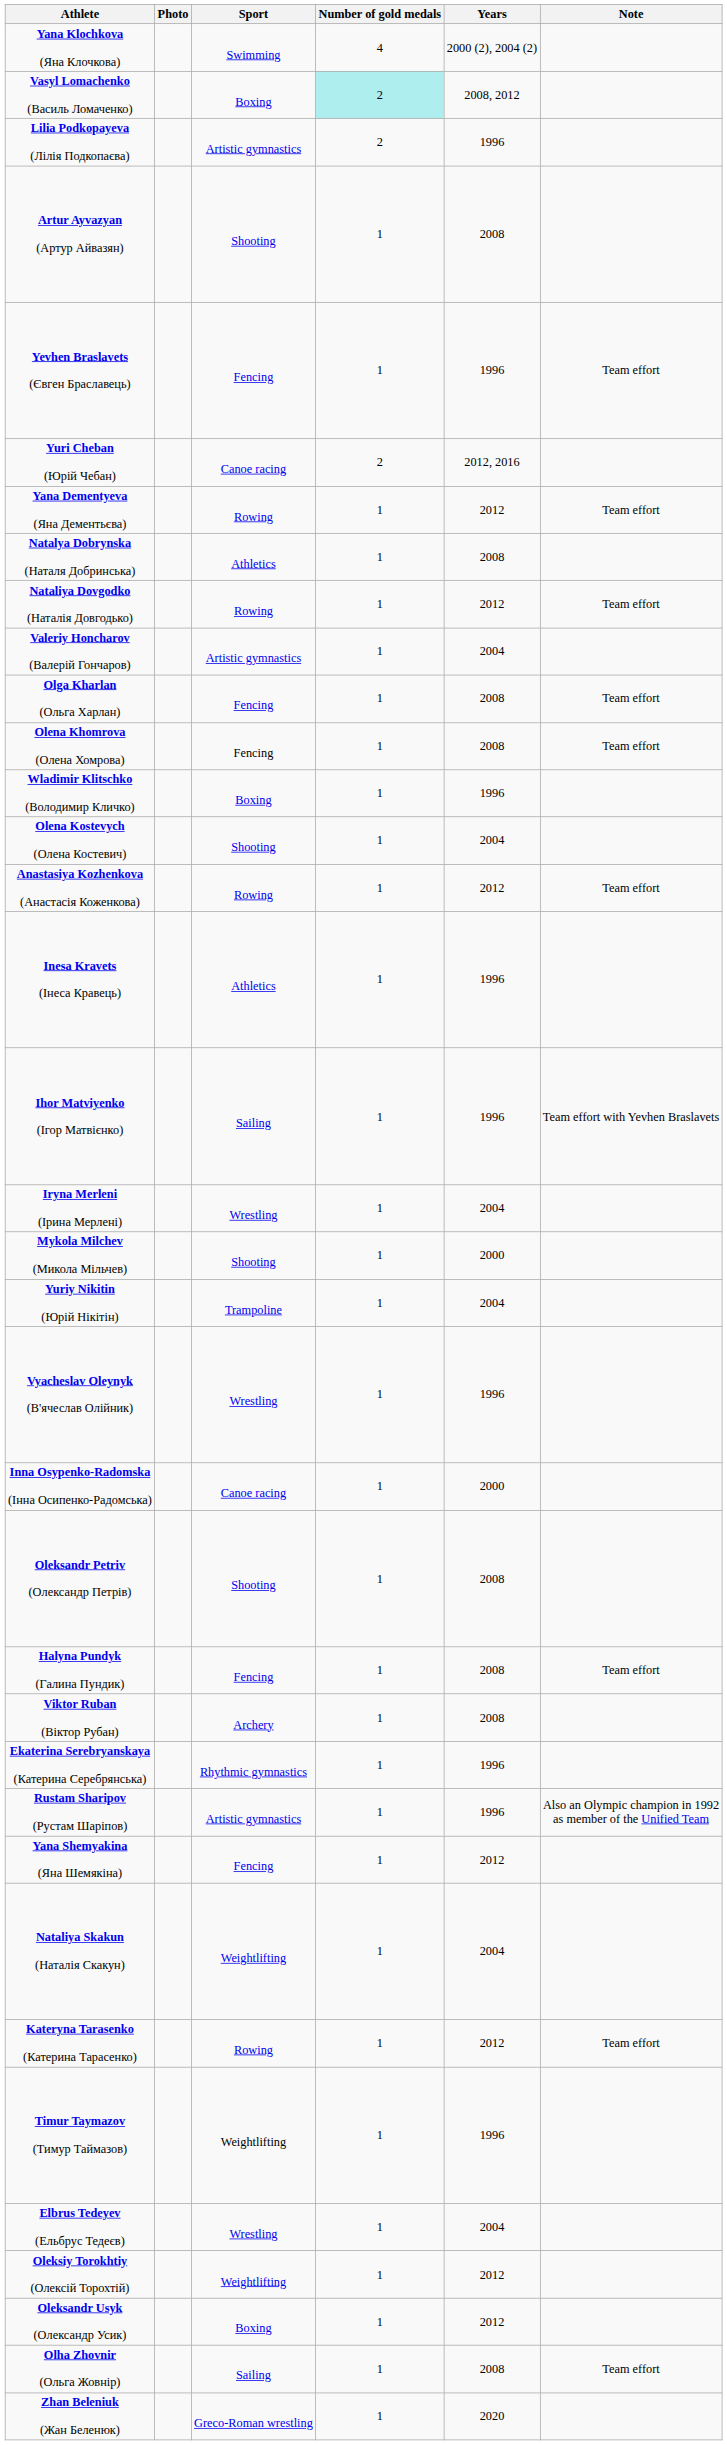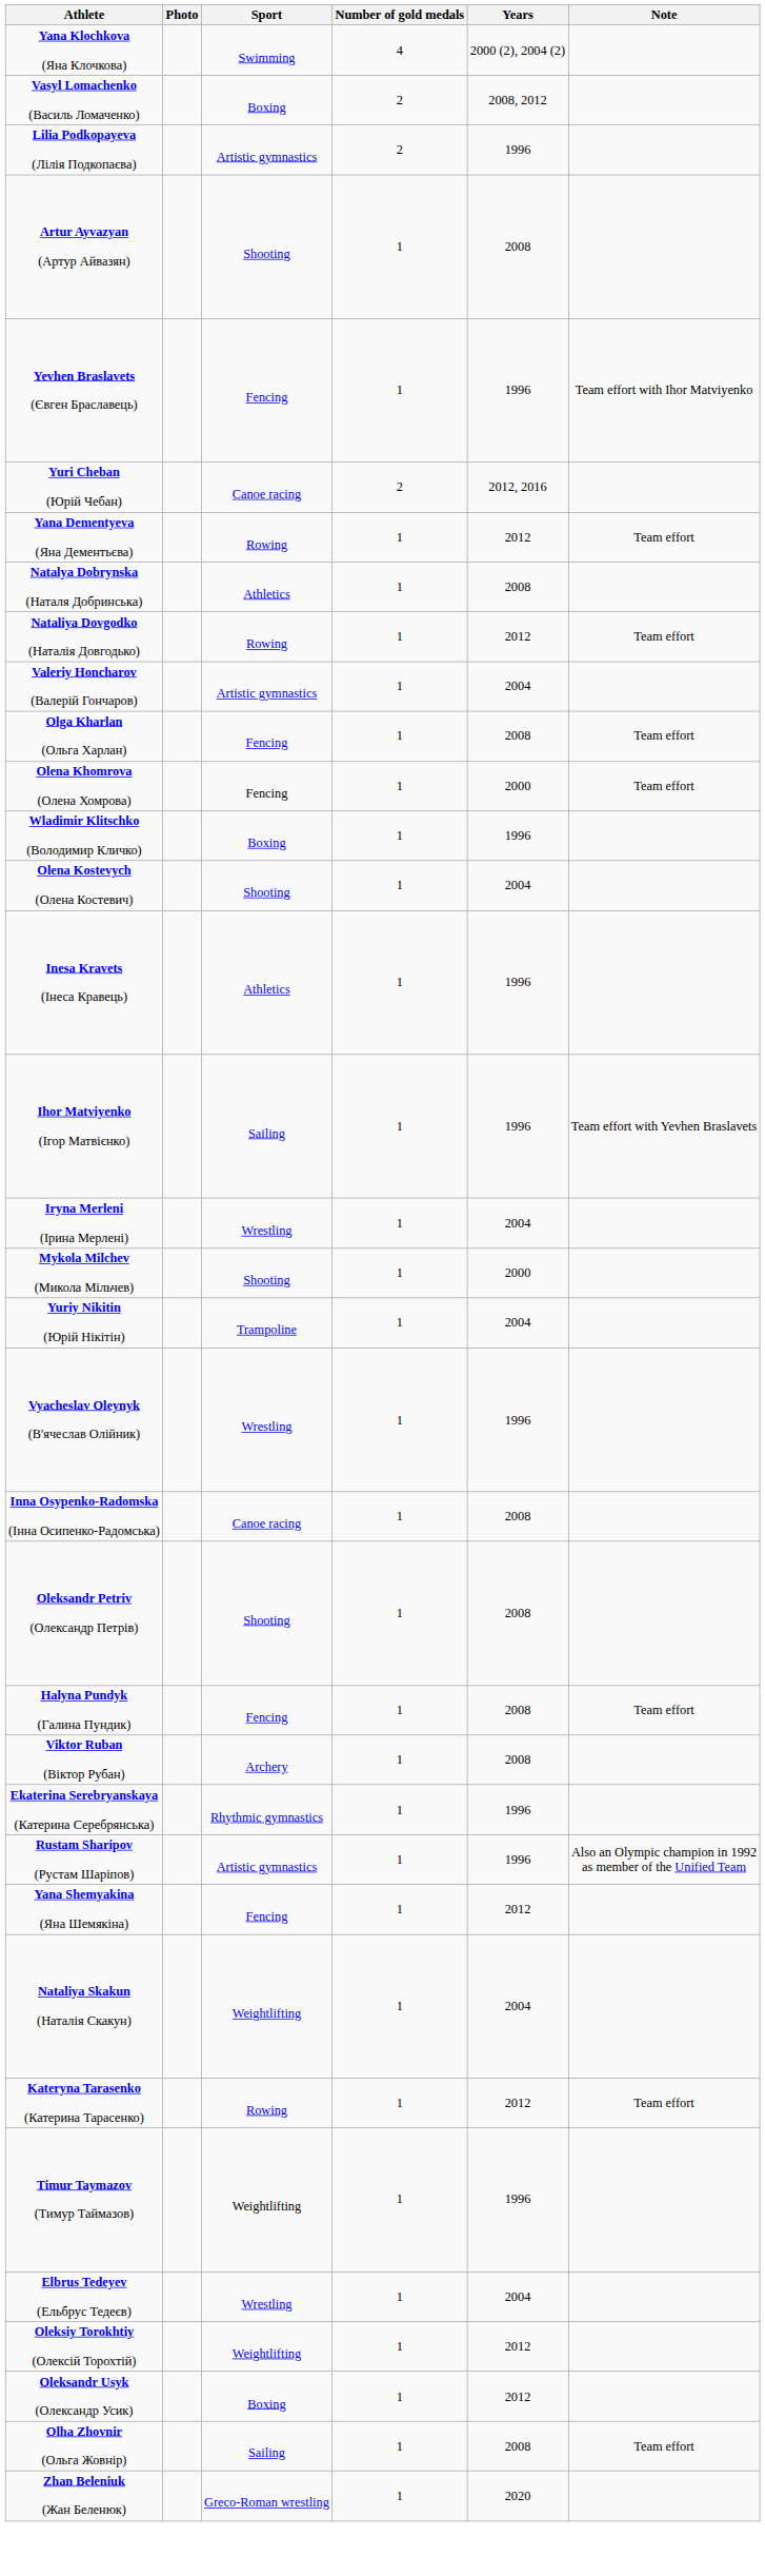Vasyl Lomachenko (Василь Ломаченко) | Number of gold medals: paleturquoise background -> no background
Yevhen Braslavets (Євген Браславець) | Note: Team effort -> Team effort with Ihor Matviyenko
Olena Khomrova (Олена Хомрова) | Years: 2008 -> 2000
- row: Anastasiya Kozhenkova (Анастасія Коженкова) | Rowing | 1 | 2012 | Team effort
Inna Osypenko-Radomska (Інна Осипенко-Радомська) | Years: 2000 -> 2008
